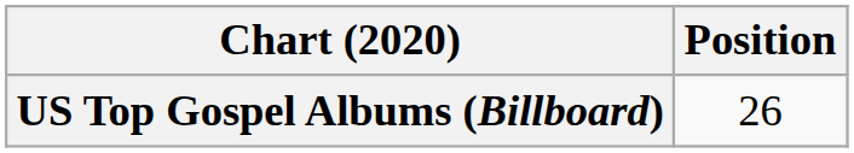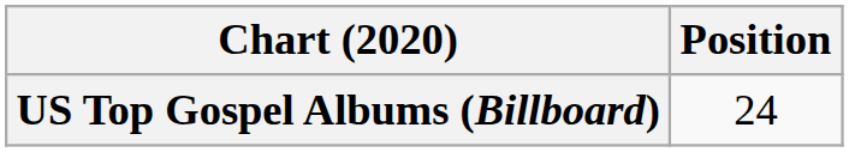US Top Gospel Albums (Billboard) | Position: 26 -> 24
